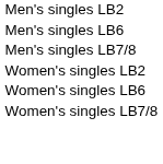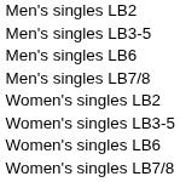+ row: Men's singles LB3-5
+ row: Women's singles LB3-5
